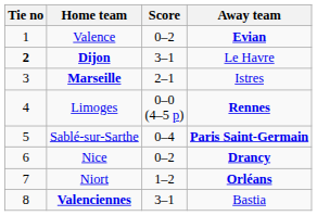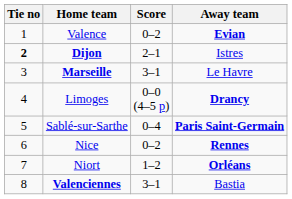Dijon | Score: 3–1 -> 2–1
Dijon | Away team: Le Havre -> Istres
Marseille | Score: 2–1 -> 3–1
Marseille | Away team: Istres -> Le Havre
Limoges | Away team: Rennes -> Drancy
Nice | Away team: Drancy -> Rennes
